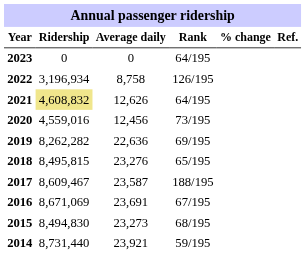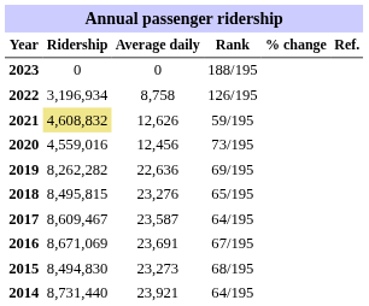2023 | Rank: 64/195 -> 188/195
2021 | Rank: 64/195 -> 59/195
2017 | Rank: 188/195 -> 64/195
2014 | Rank: 59/195 -> 64/195
